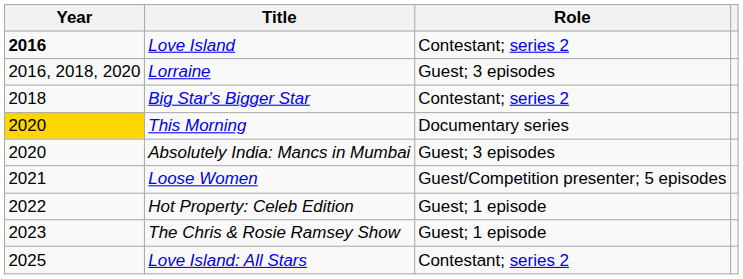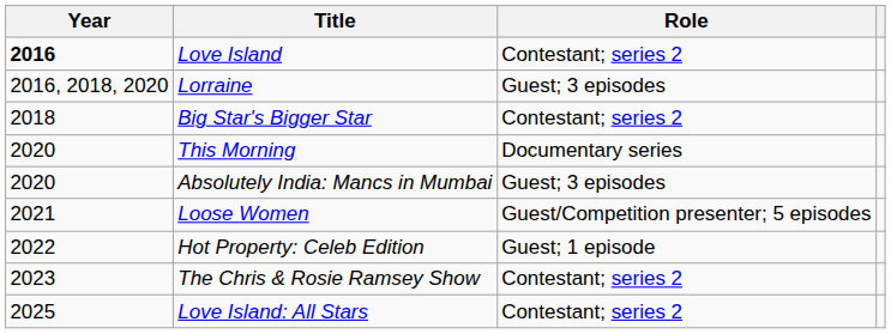This Morning | Year: gold background -> no background
The Chris & Rosie Ramsey Show | Role: Guest; 1 episode -> Contestant; series 2
